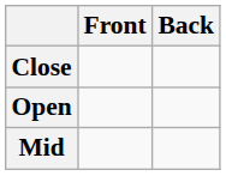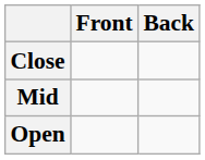rows swapped: Mid <-> Open
